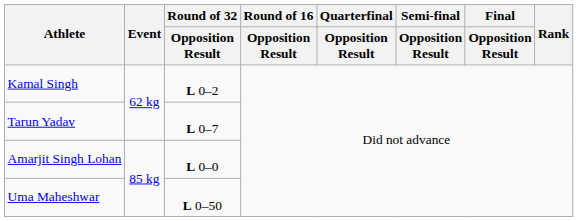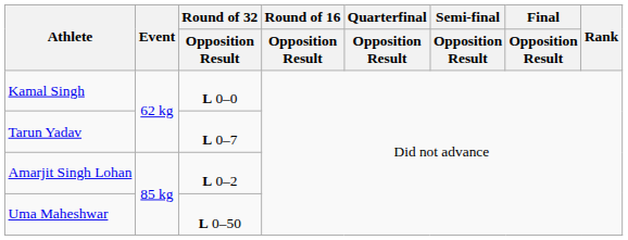Kamal Singh | Round of 32 / Opposition Result: L 0–2 -> L 0–0
Amarjit Singh Lohan | Round of 32 / Opposition Result: L 0–0 -> L 0–2
